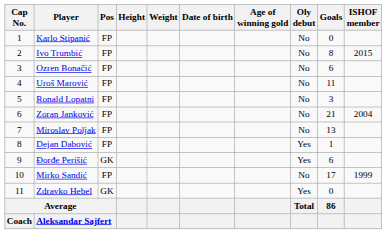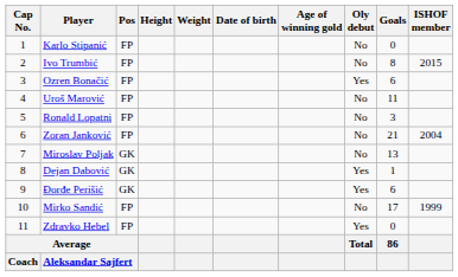Ozren Bonačić | Oly debut: No -> Yes
Miroslav Poljak | Pos: FP -> GK
Dejan Dabović | Pos: FP -> GK
Zdravko Hebel | Pos: GK -> FP
